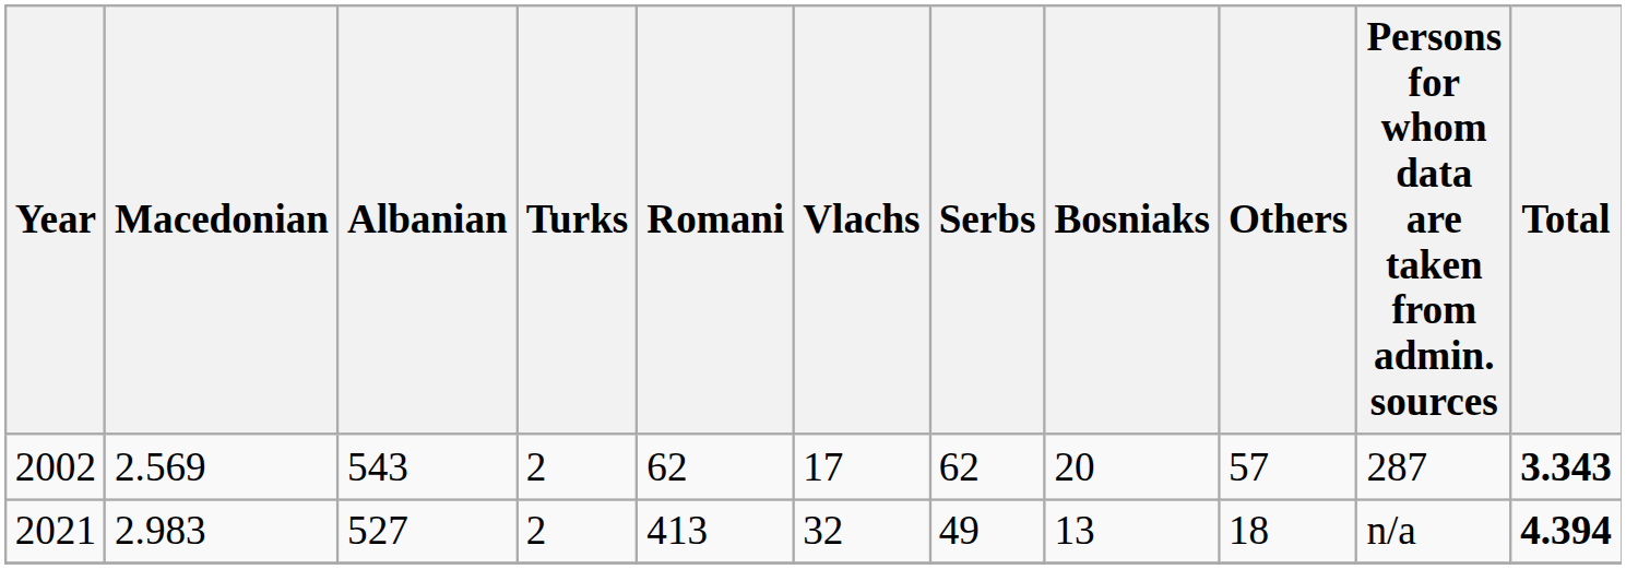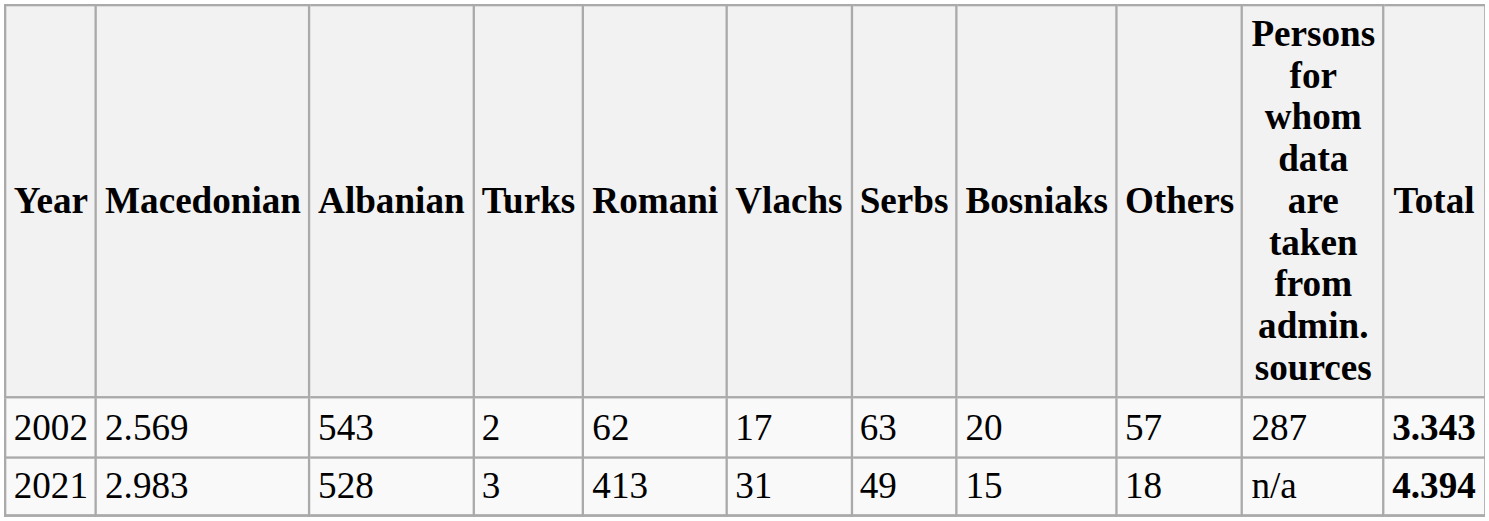2002 | Serbs: 62 -> 63
2021 | Albanian: 527 -> 528
2021 | Turks: 2 -> 3
2021 | Vlachs: 32 -> 31
2021 | Bosniaks: 13 -> 15
